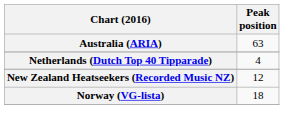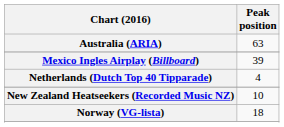+ row: Mexico Ingles Airplay (Billboard) | 39
New Zealand Heatseekers (Recorded Music NZ) | Peak position: 12 -> 10
